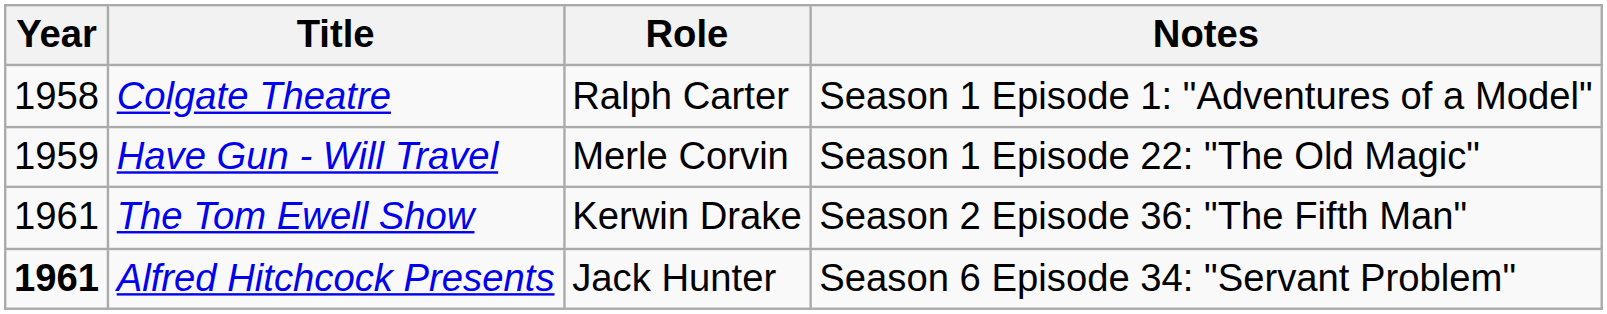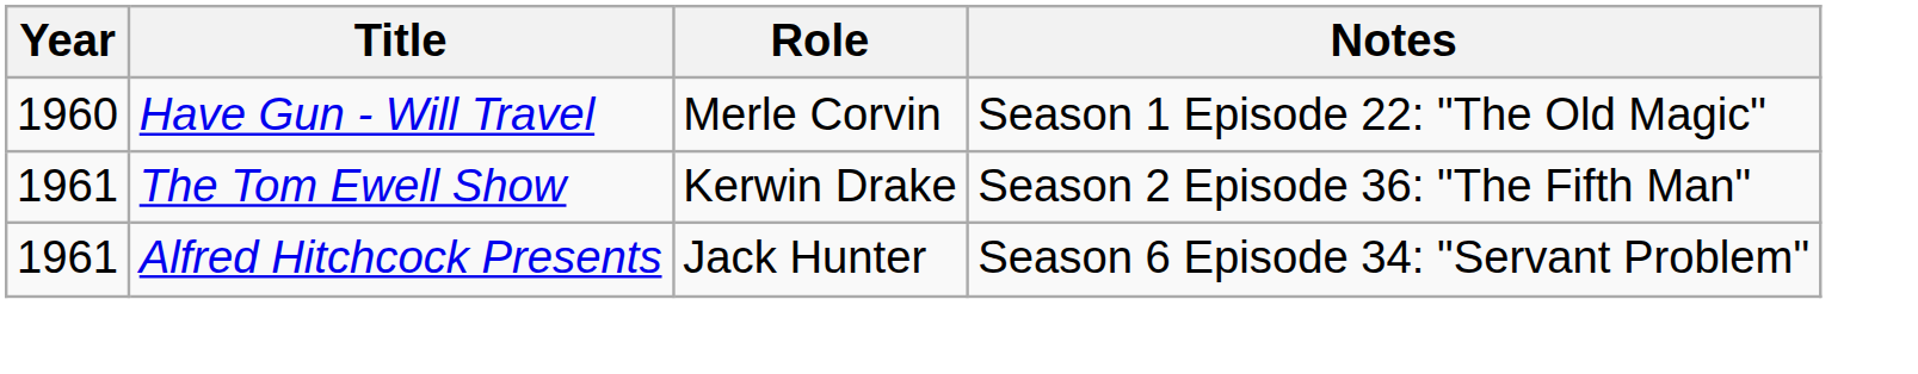- row: 1958 | Colgate Theatre | Ralph Carter | Season 1 Episode 1: "Adventures of a Model"
Have Gun - Will Travel | Year: 1959 -> 1960
Alfred Hitchcock Presents | Year: bold -> normal
